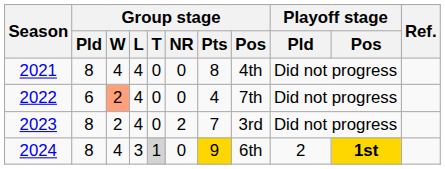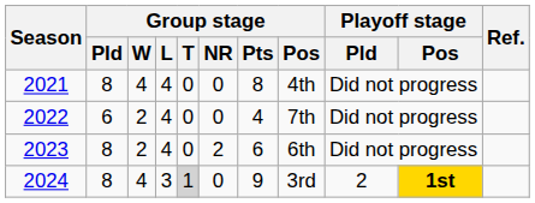2022 | Group stage / W: lightsalmon background -> no background
2023 | Group stage / Pts: 7 -> 6
2023 | Group stage / Pos: 3rd -> 6th
2024 | Group stage / Pts: gold background -> no background
2024 | Group stage / Pos: 6th -> 3rd
